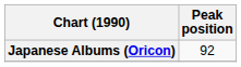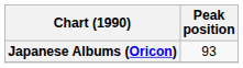Japanese Albums (Oricon) | Peak position: 92 -> 93
